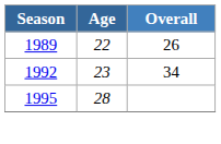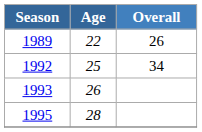1992 | Age: 23 -> 25
+ row: 1993 | 26
